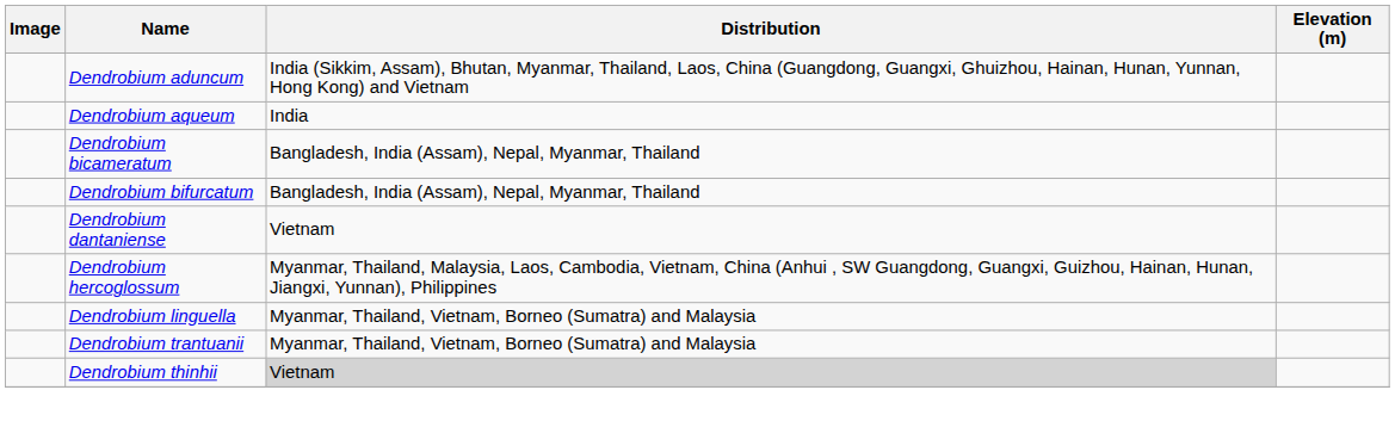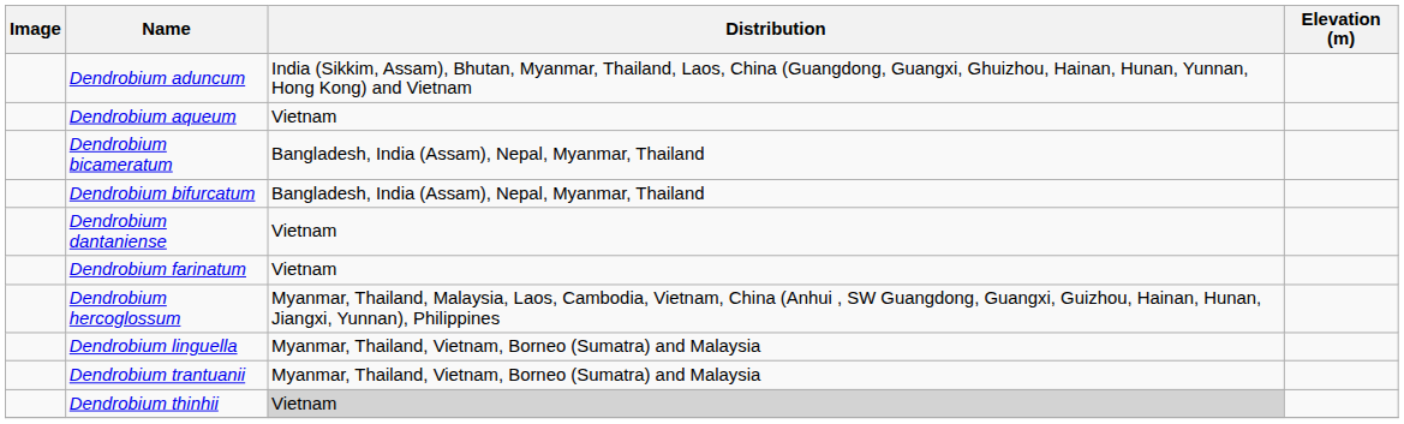Dendrobium aqueum | Distribution: India -> Vietnam
+ row: Dendrobium farinatum | Vietnam
